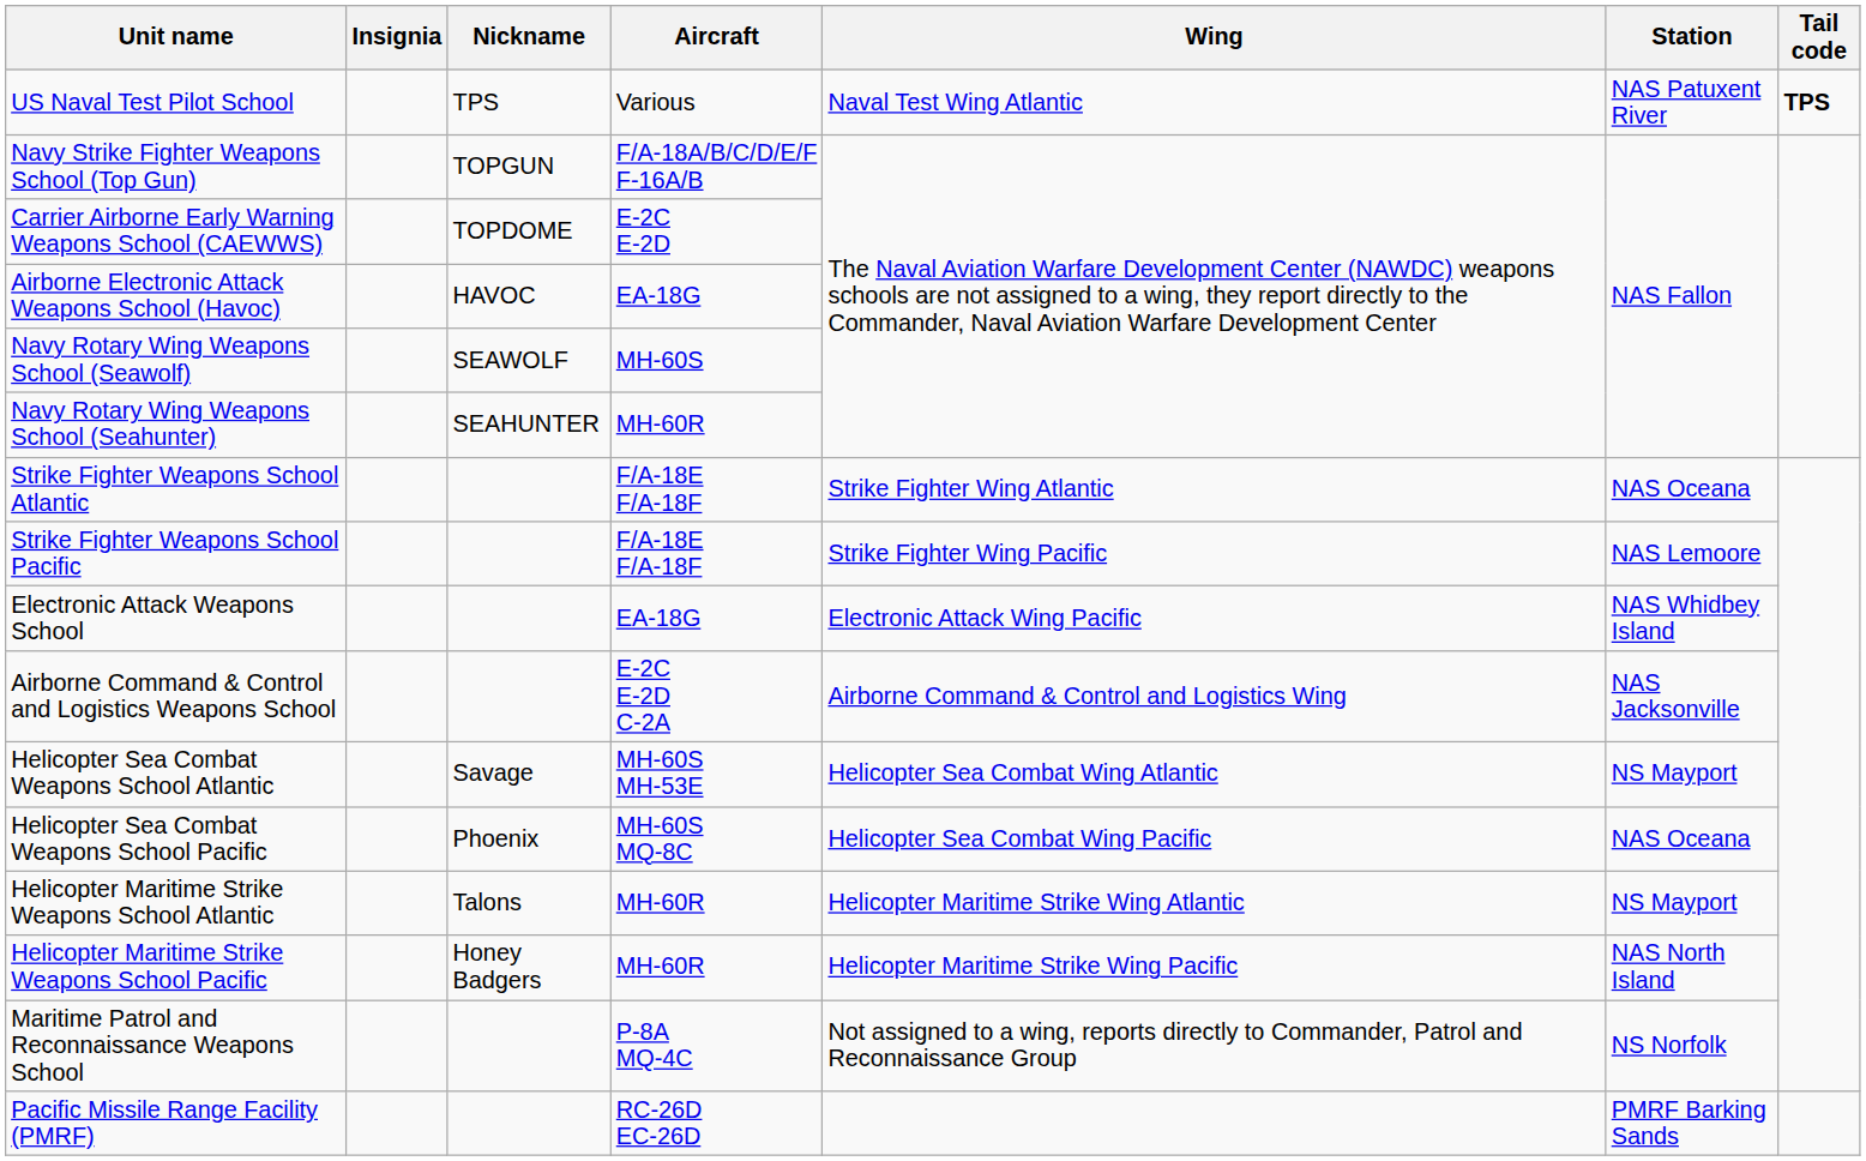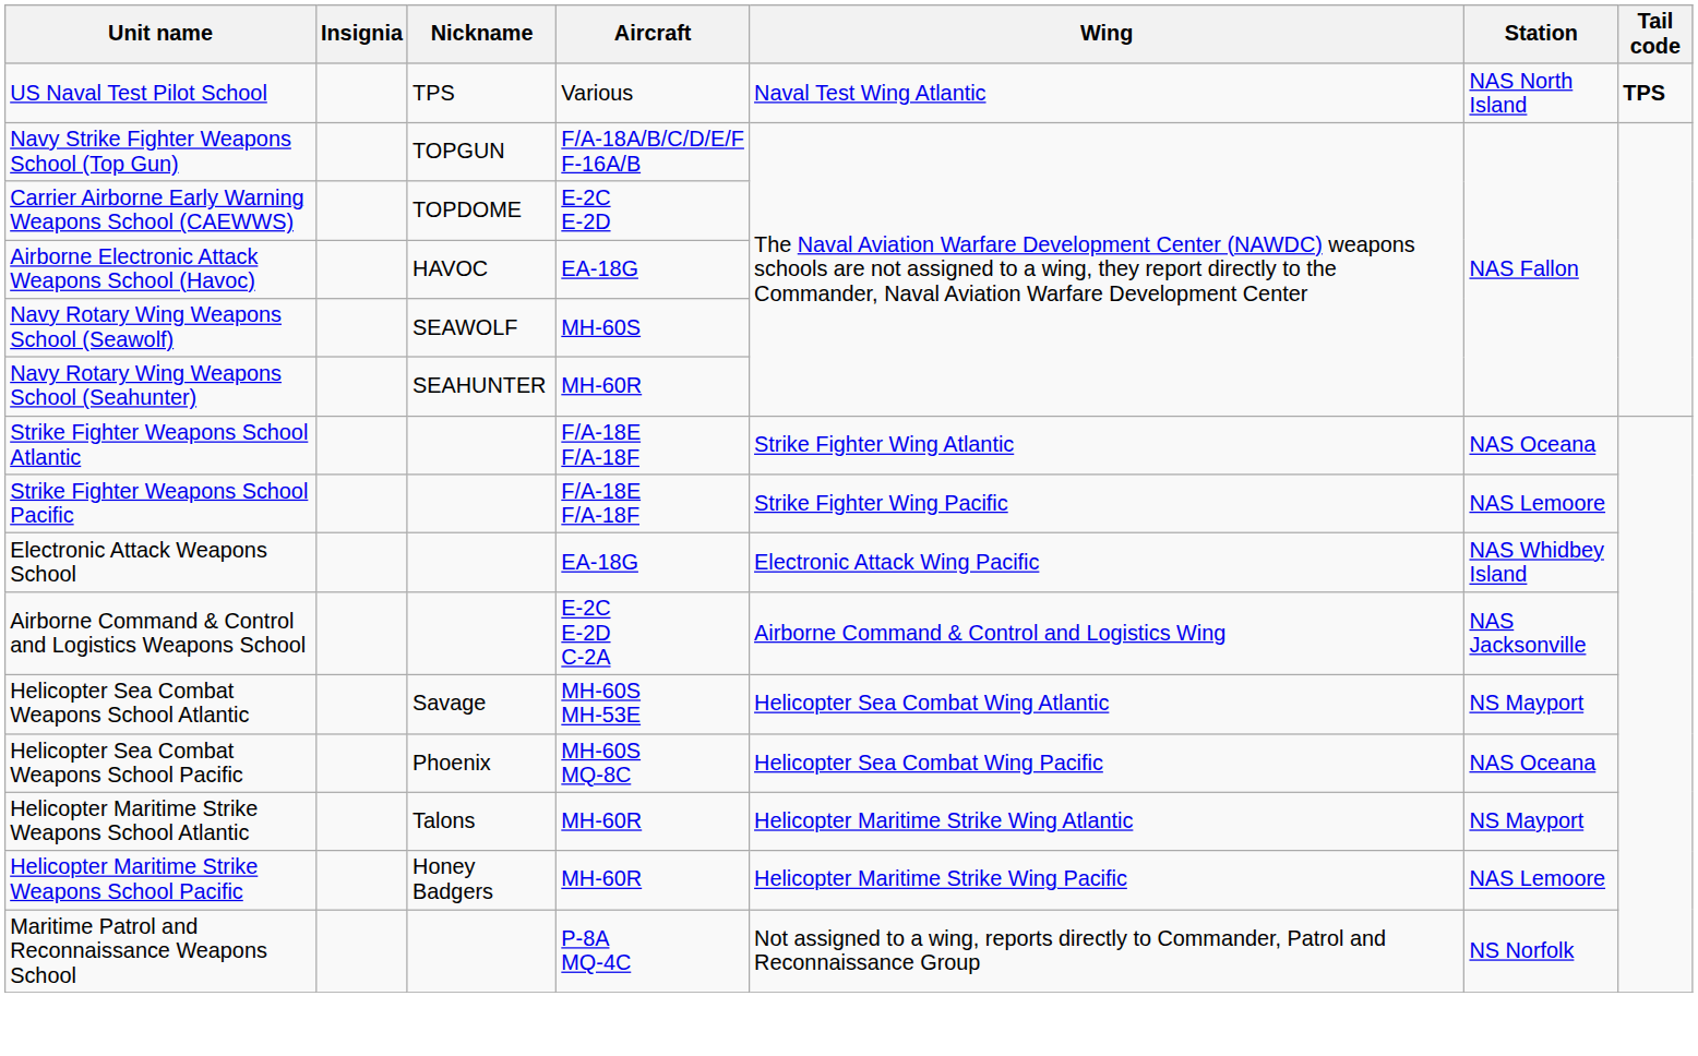US Naval Test Pilot School | Station: NAS Patuxent River -> NAS North Island
Helicopter Maritime Strike Weapons School Pacific | Station: NAS North Island -> NAS Lemoore
- row: Pacific Missile Range Facility (PMRF) | RC-26D EC-26D | PMRF Barking Sands
